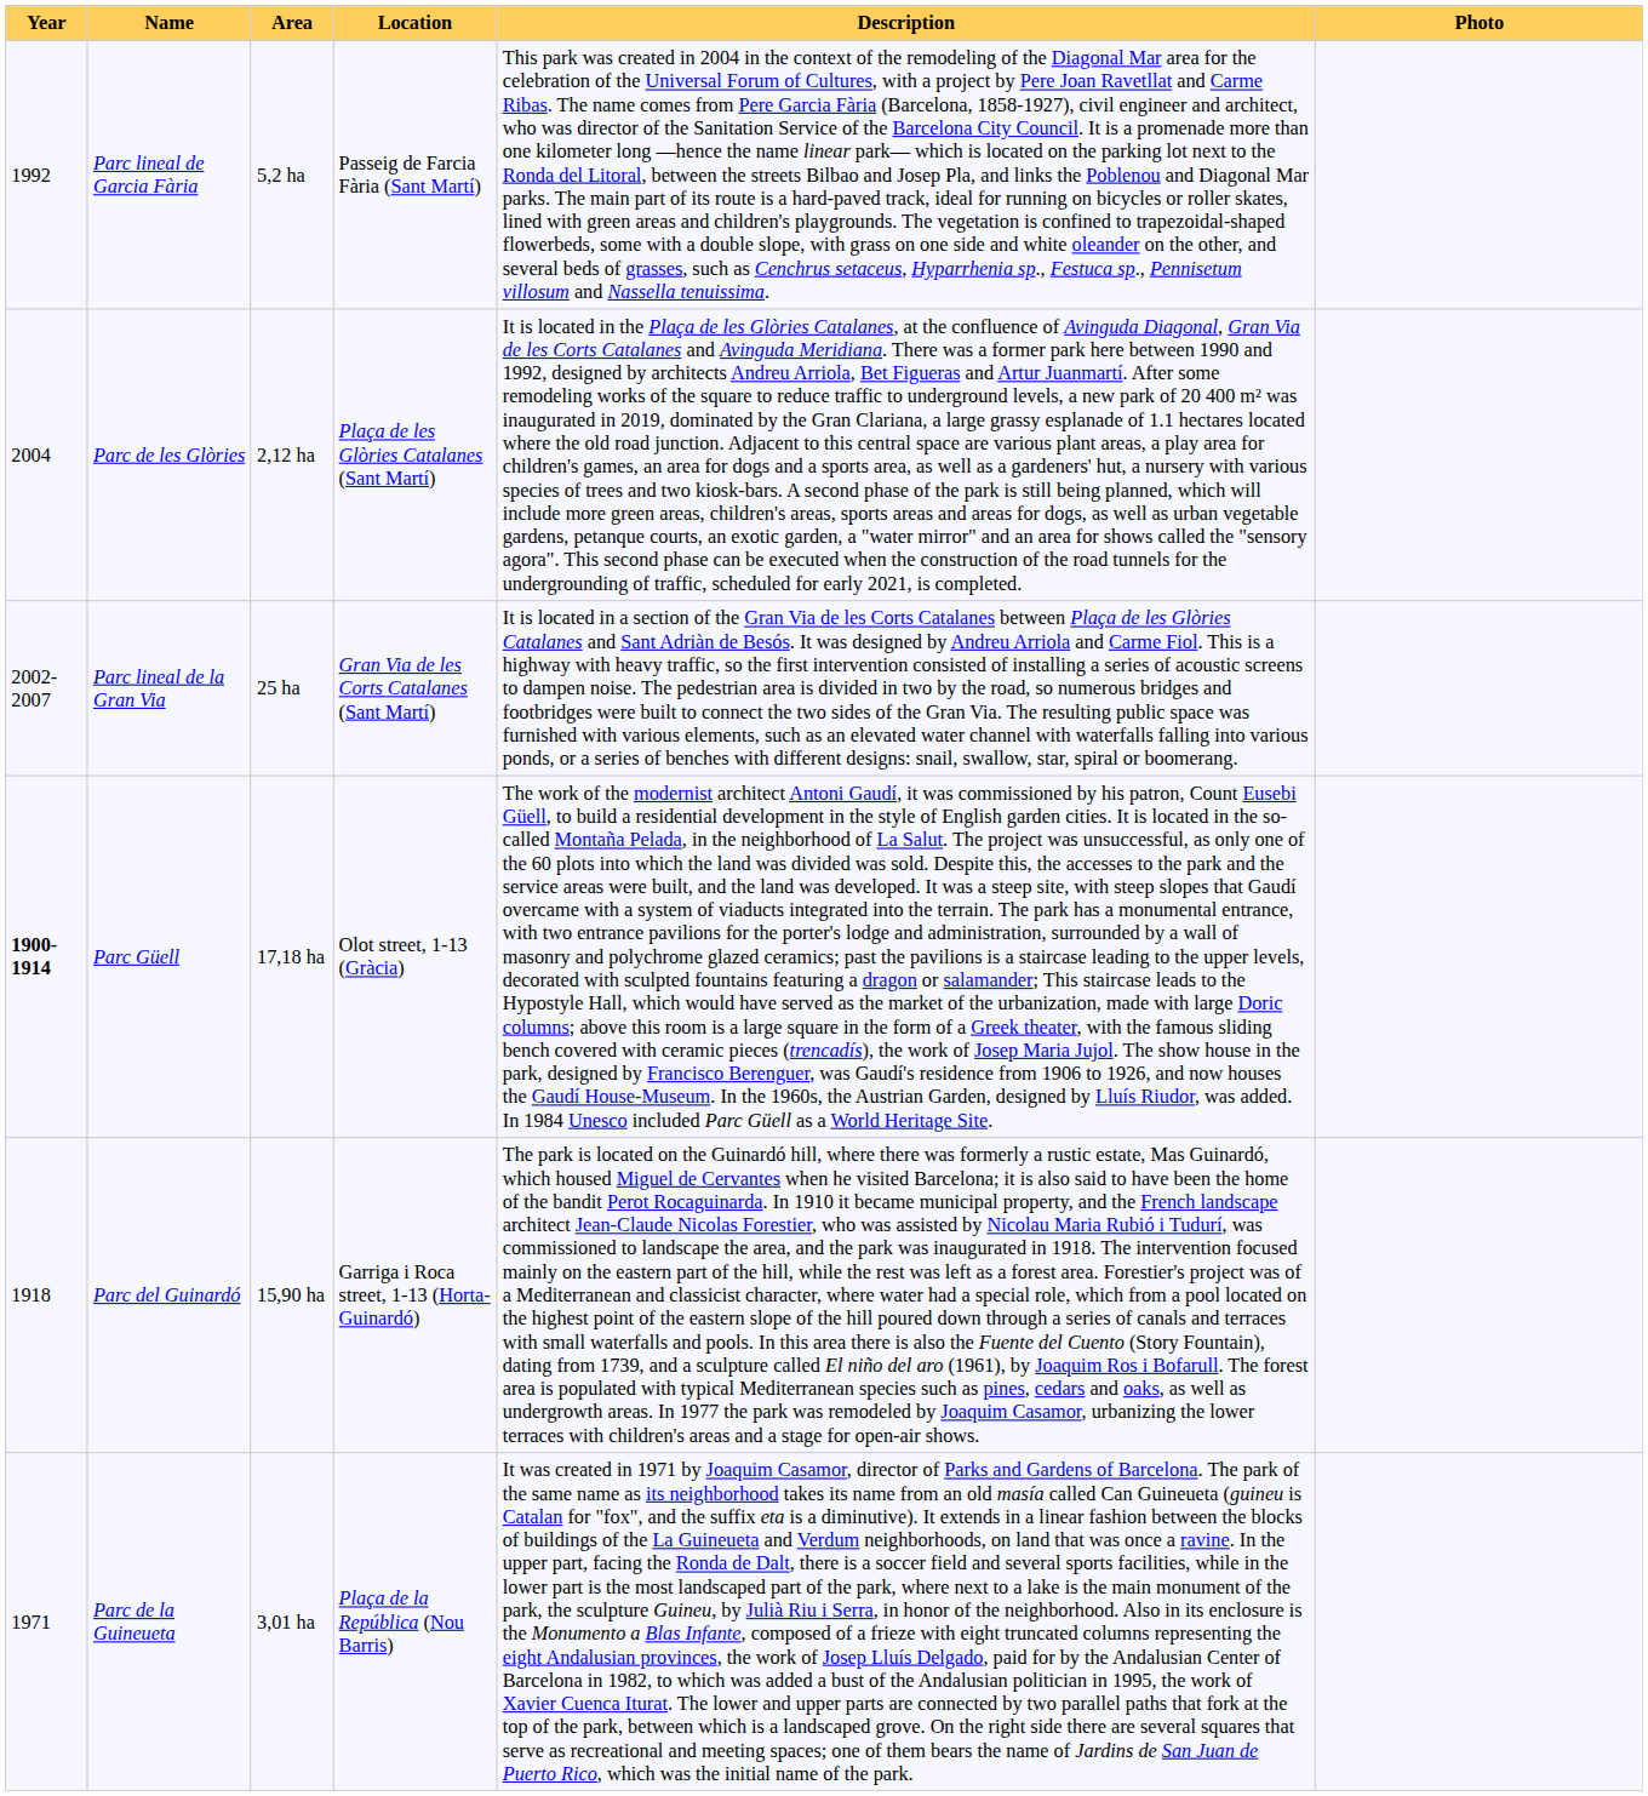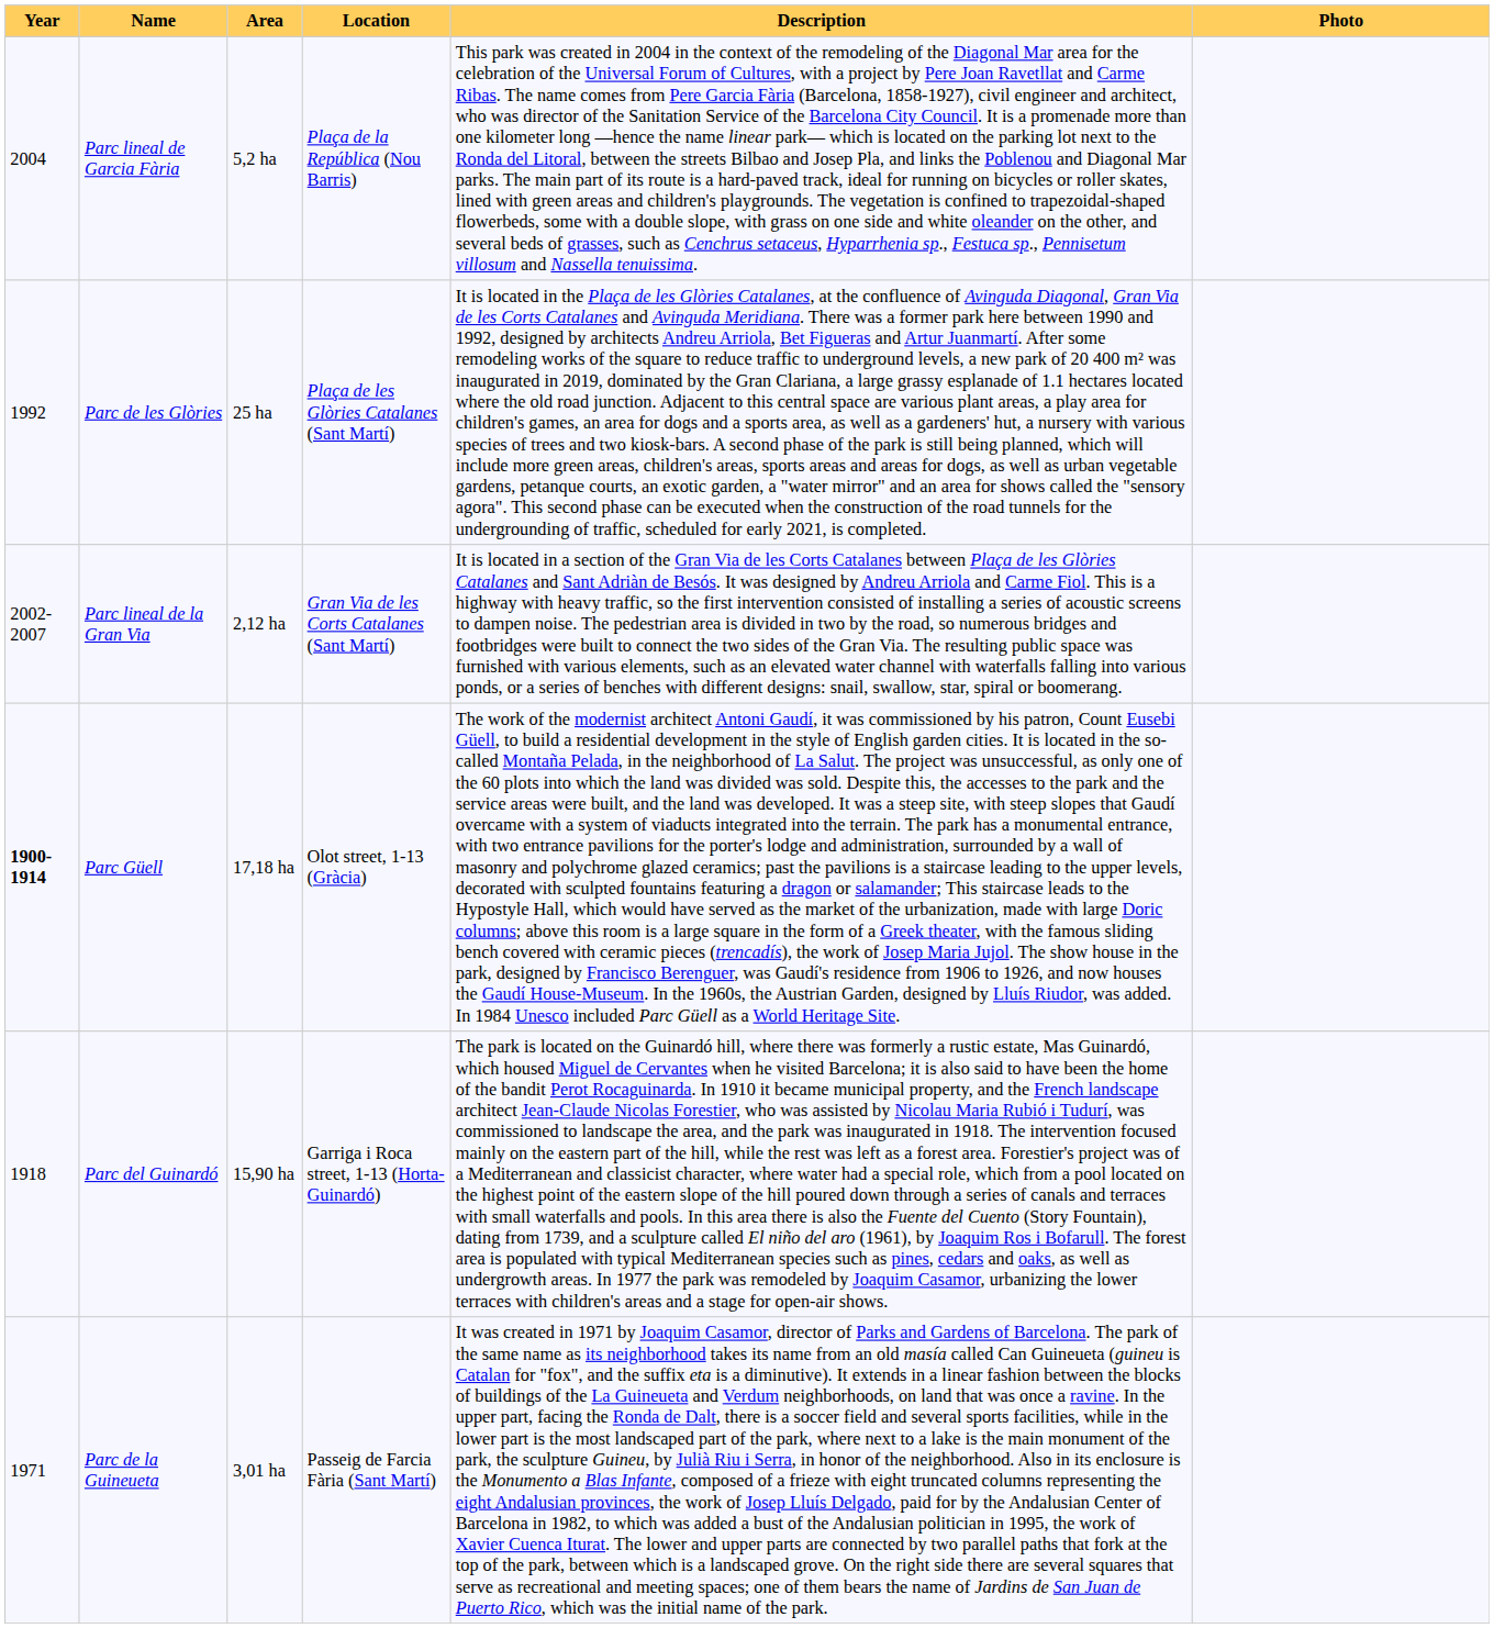Parc lineal de Garcia Fària | Year: 1992 -> 2004
Parc lineal de Garcia Fària | Location: Passeig de Farcia Fària (Sant Martí) -> Plaça de la República (Nou Barris)
Parc de les Glòries | Year: 2004 -> 1992
Parc de les Glòries | Area: 2,12 ha -> 25 ha
Parc lineal de la Gran Via | Area: 25 ha -> 2,12 ha
Parc de la Guineueta | Location: Plaça de la República (Nou Barris) -> Passeig de Farcia Fària (Sant Martí)
